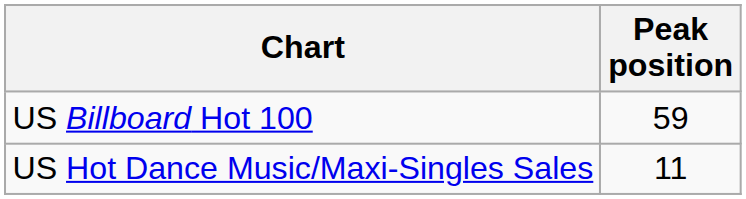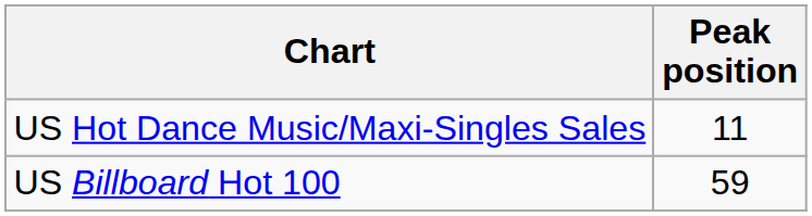rows swapped: US Billboard Hot 100 <-> US Hot Dance Music/Maxi-Singles Sales
